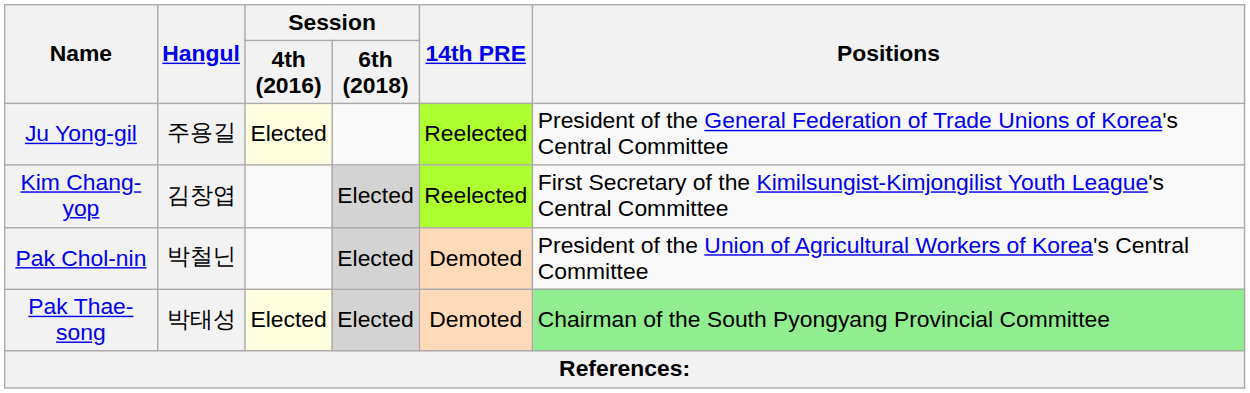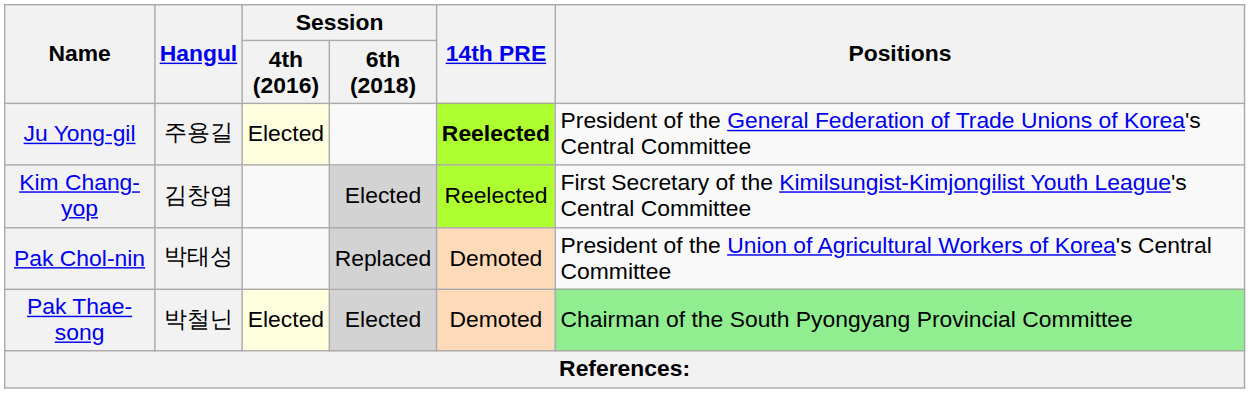Ju Yong-gil | 14th PRE: normal -> bold
Pak Chol-nin | Hangul: 박철닌 -> 박태성
Pak Chol-nin | Session / 6th (2018): Elected -> Replaced
Pak Thae-song | Hangul: 박태성 -> 박철닌
